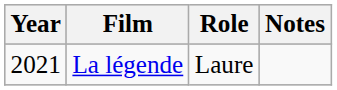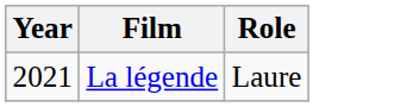- column: Notes
